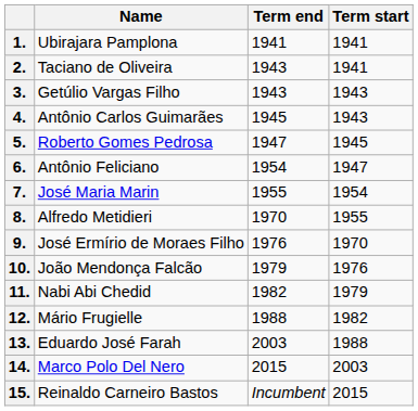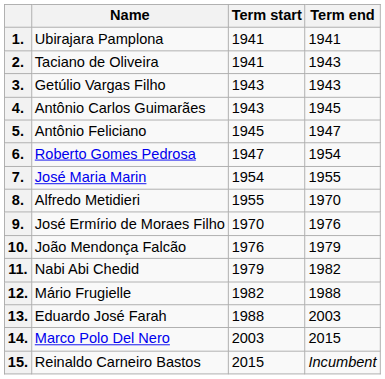columns swapped: Term start <-> Term end
5. | Name: Roberto Gomes Pedrosa -> Antônio Feliciano
6. | Name: Antônio Feliciano -> Roberto Gomes Pedrosa
